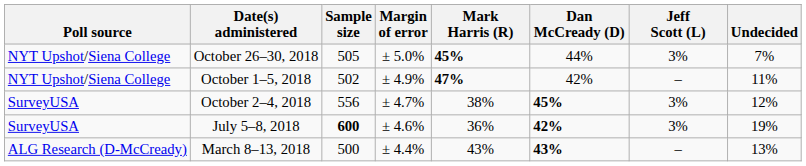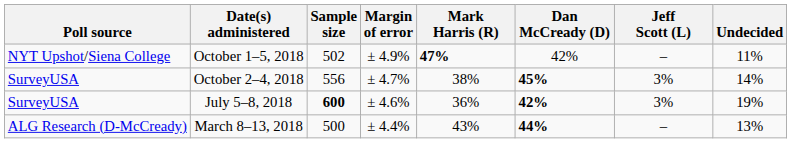- row: NYT Upshot/Siena College | October 26–30, 2018 | 505 | ± 5.0% | 45% | 44% | 3% | 7%
October 2–4, 2018 | Undecided: 12% -> 14%
March 8–13, 2018 | Dan McCready (D): 43% -> 44%
